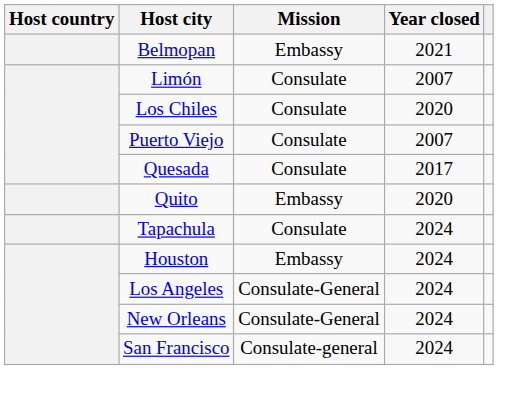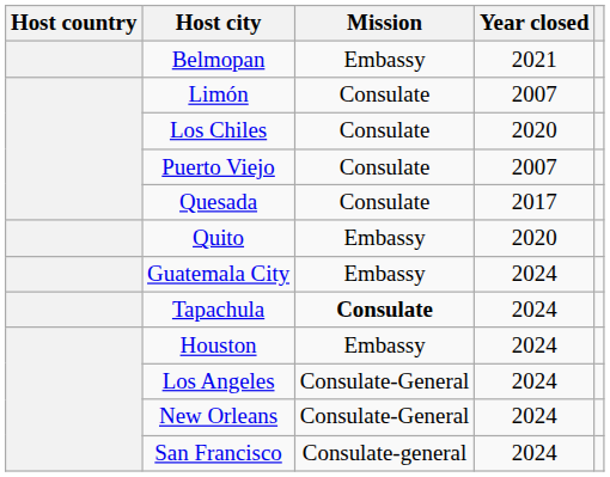+ row: Guatemala City | Embassy | 2024
Tapachula | Mission: normal -> bold
